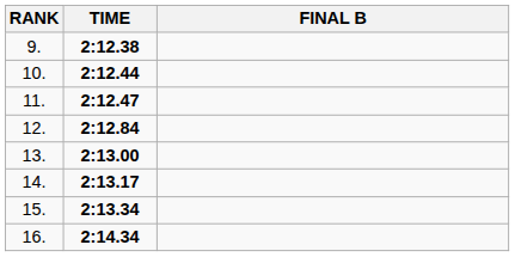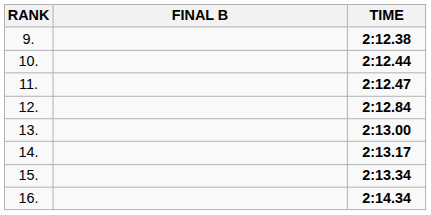columns swapped: FINAL B <-> TIME
